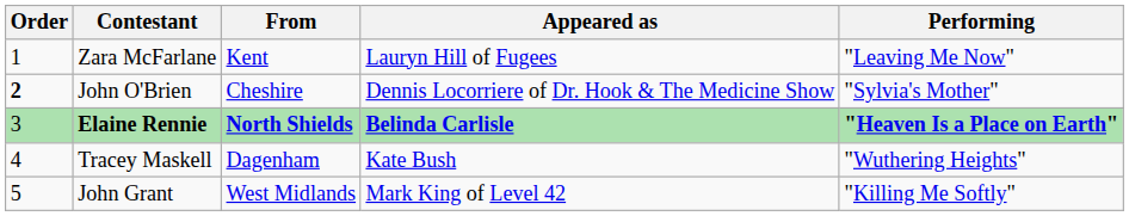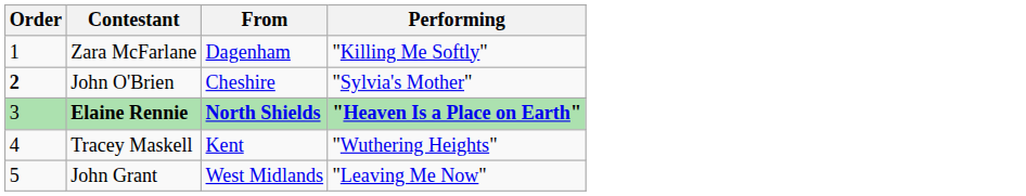- column: Appeared as | Lauryn Hill of Fugees | Dennis Locorriere of Dr. Hook & The Medicine Show | Belinda Carlisle | Kate Bush | Mark King of Level 42
Zara McFarlane | From: Kent -> Dagenham
Zara McFarlane | Performing: "Leaving Me Now" -> "Killing Me Softly"
Tracey Maskell | From: Dagenham -> Kent
John Grant | Performing: "Killing Me Softly" -> "Leaving Me Now"
